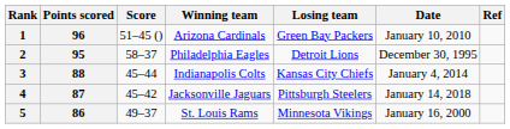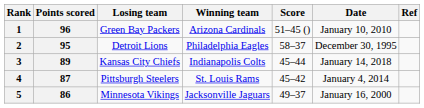columns swapped: Score <-> Losing team
3 | Points scored: 88 -> 89
3 | Date: January 4, 2014 -> January 14, 2018
4 | Winning team: Jacksonville Jaguars -> St. Louis Rams
4 | Date: January 14, 2018 -> January 4, 2014
5 | Winning team: St. Louis Rams -> Jacksonville Jaguars
